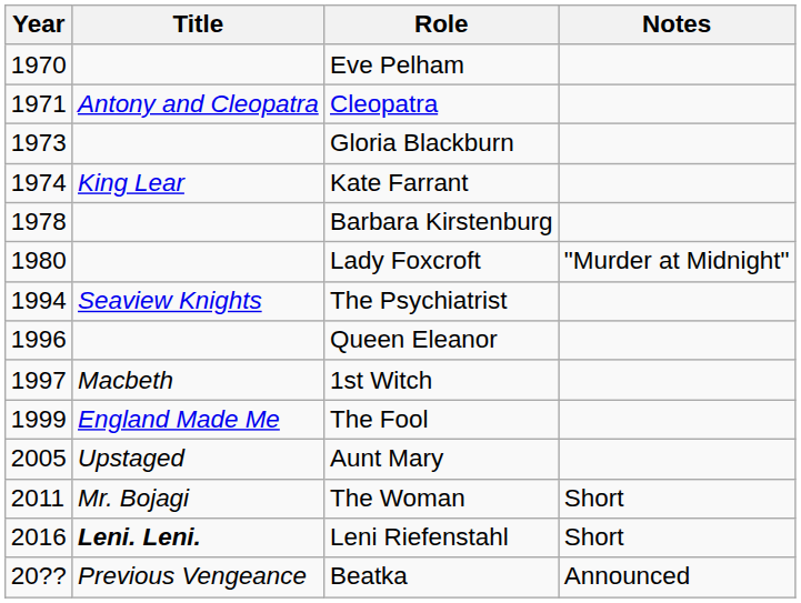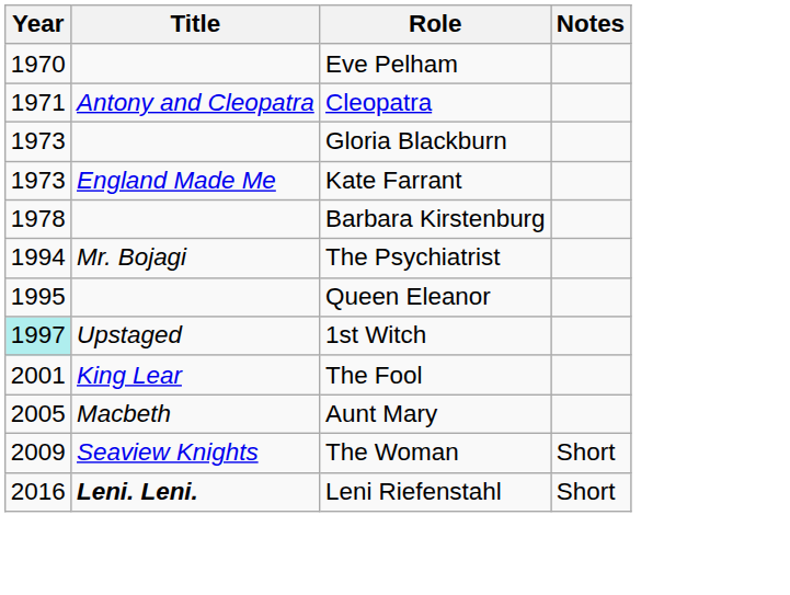Kate Farrant | Year: 1974 -> 1973
Kate Farrant | Title: King Lear -> England Made Me
- row: 1980 | Lady Foxcroft | "Murder at Midnight"
The Psychiatrist | Title: Seaview Knights -> Mr. Bojagi
Queen Eleanor | Year: 1996 -> 1995
1st Witch | Year: no background -> paleturquoise background
1st Witch | Title: Macbeth -> Upstaged
The Fool | Year: 1999 -> 2001
The Fool | Title: England Made Me -> King Lear
Aunt Mary | Title: Upstaged -> Macbeth
The Woman | Year: 2011 -> 2009
The Woman | Title: Mr. Bojagi -> Seaview Knights
- row: 20?? | Previous Vengeance | Beatka | Announced
